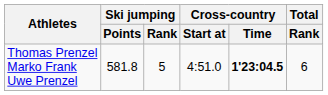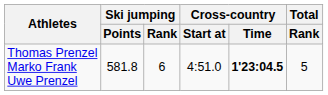Thomas Prenzel Marko Frank Uwe Prenzel | Ski jumping / Rank: 5 -> 6
Thomas Prenzel Marko Frank Uwe Prenzel | Total / Rank: 6 -> 5
